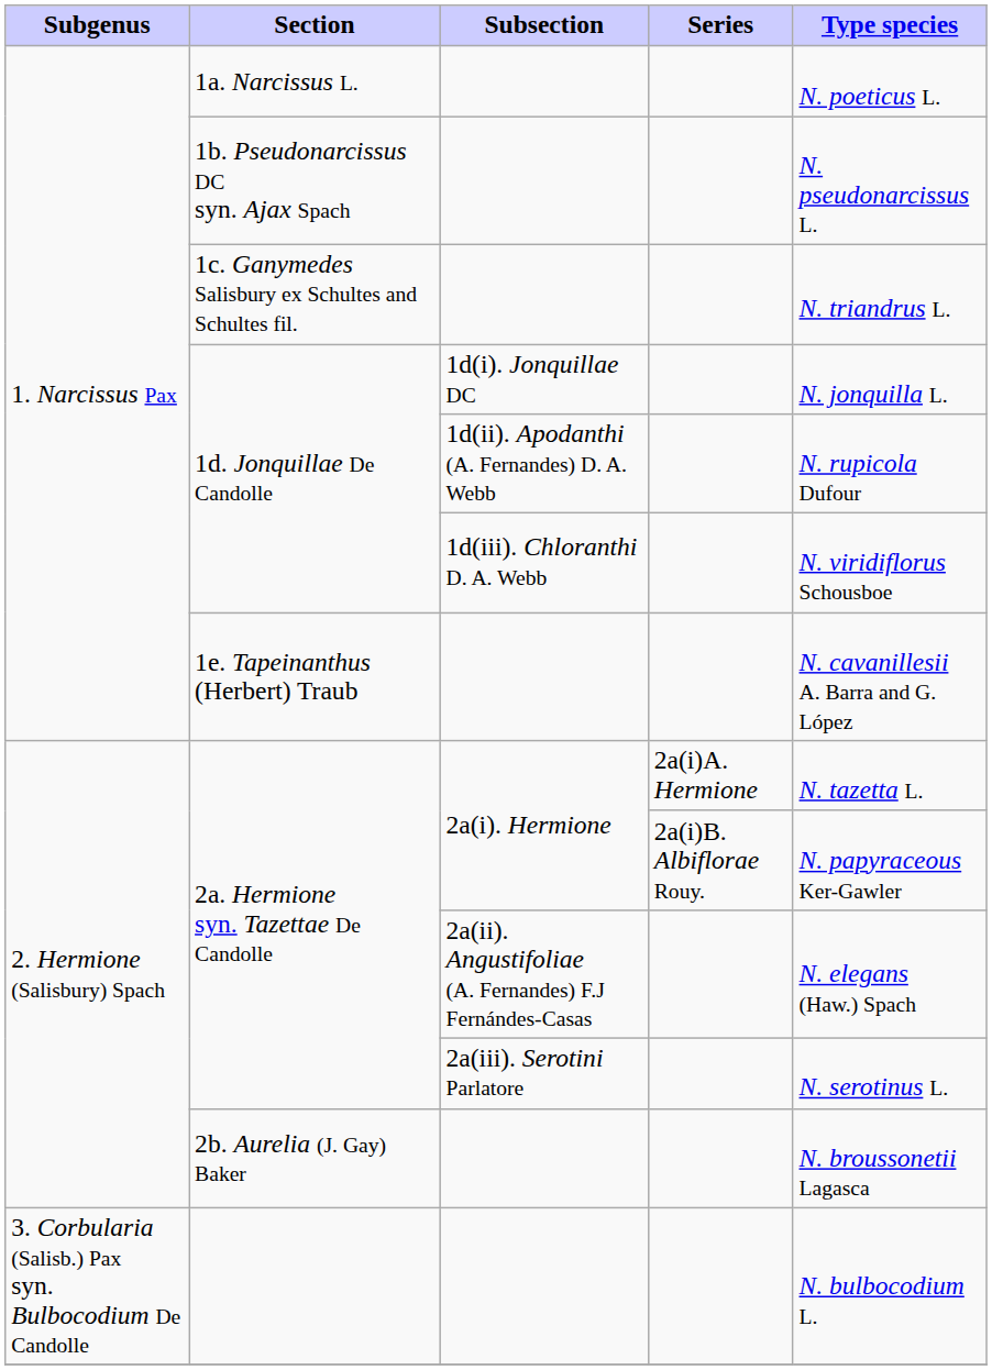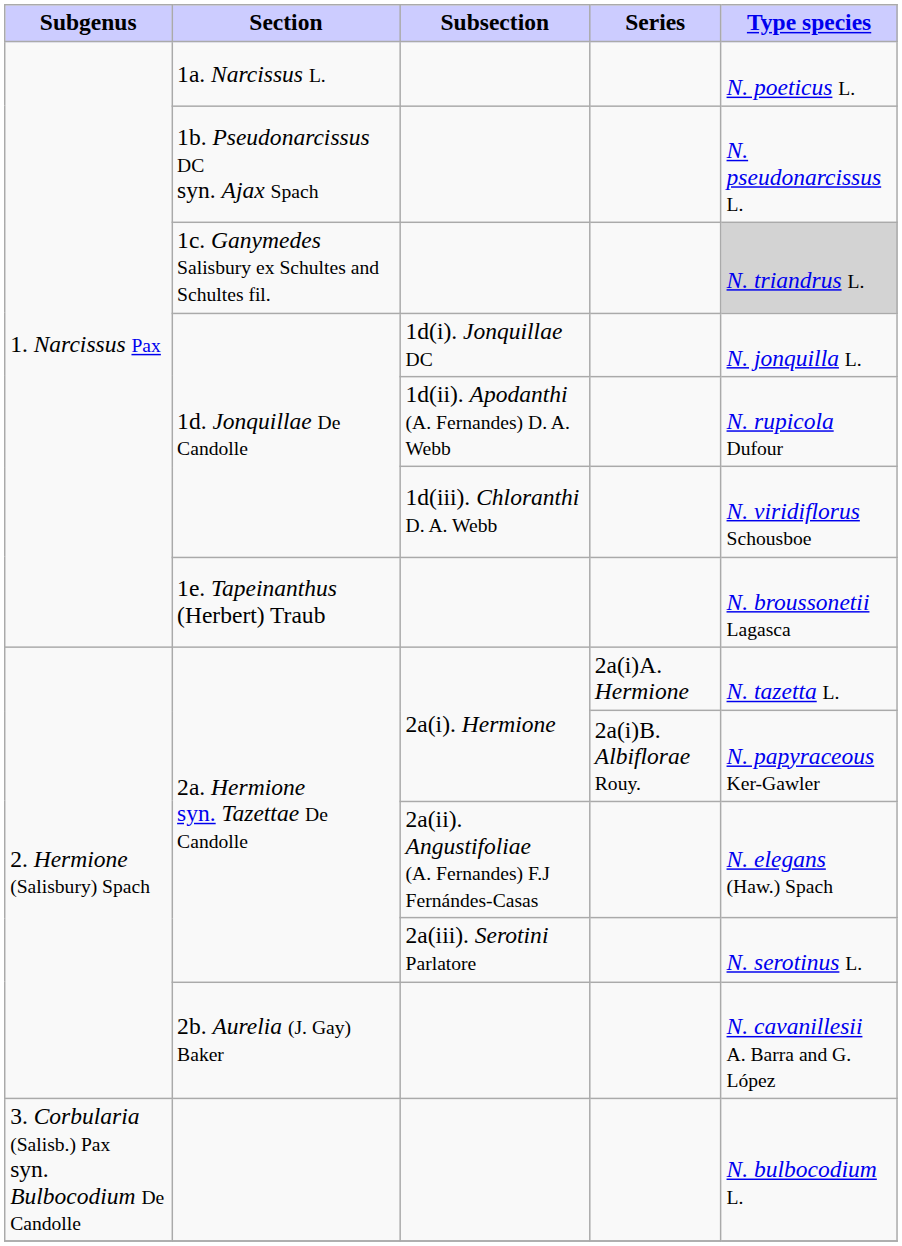1c. Ganymedes Salisbury ex Schultes and Schultes fil. | Type species: no background -> lightgrey background
1e. Tapeinanthus (Herbert) Traub | Type species: N. cavanillesii A. Barra and G. López -> N. broussonetii Lagasca
2b. Aurelia (J. Gay) Baker | Type species: N. broussonetii Lagasca -> N. cavanillesii A. Barra and G. López
